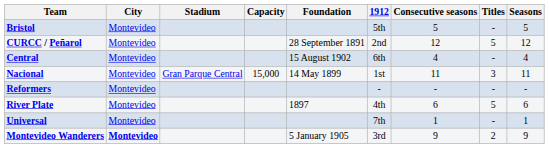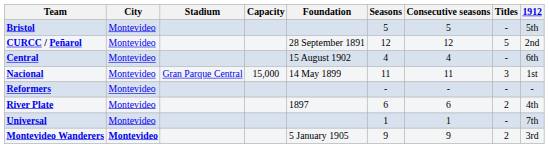columns swapped: Seasons <-> 1912
River Plate | Titles: 5 -> 2
